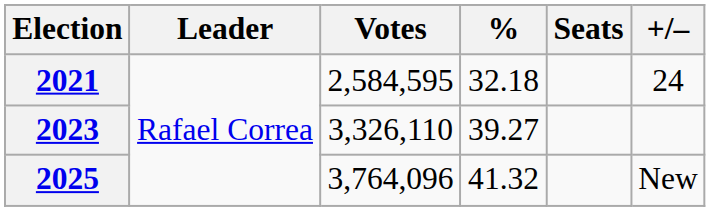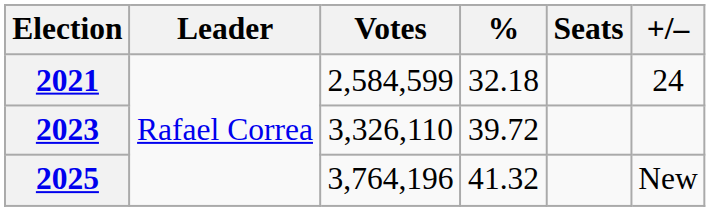2021 | Votes: 2,584,595 -> 2,584,599
2023 | %: 39.27 -> 39.72
2025 | Votes: 3,764,096 -> 3,764,196
